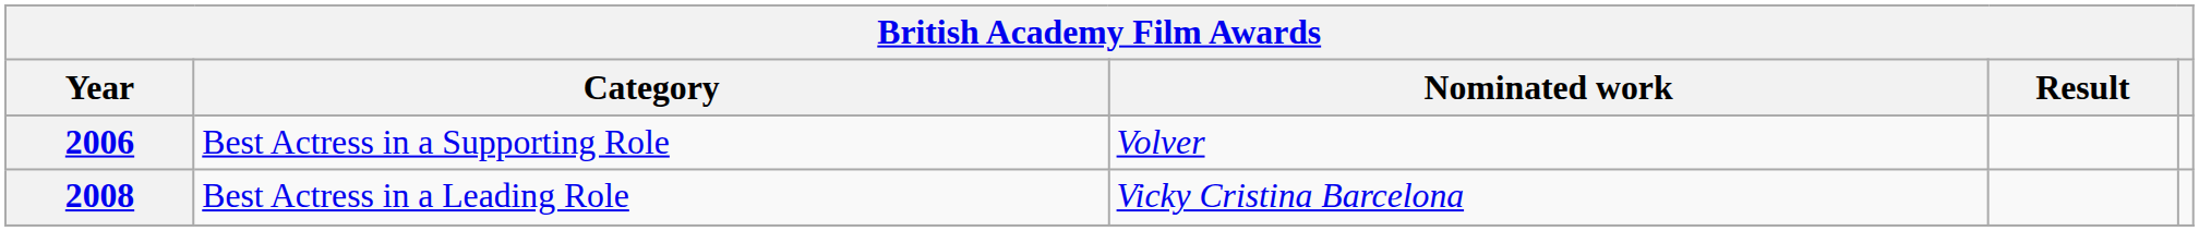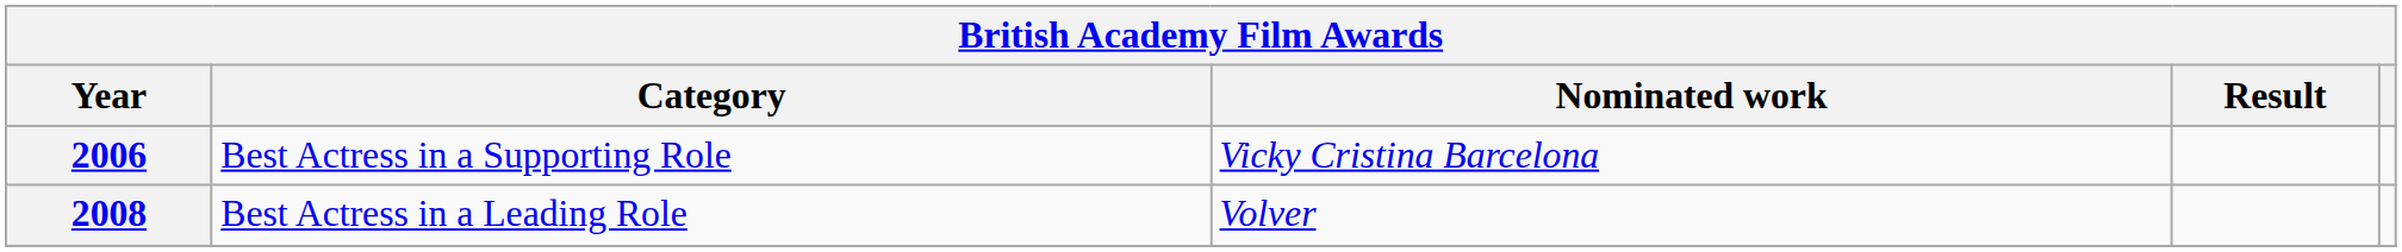2006 | Nominated work: Volver -> Vicky Cristina Barcelona
2008 | Nominated work: Vicky Cristina Barcelona -> Volver
